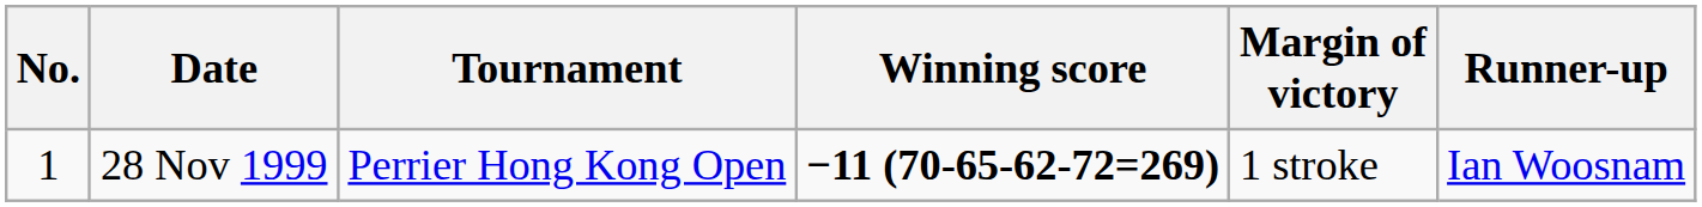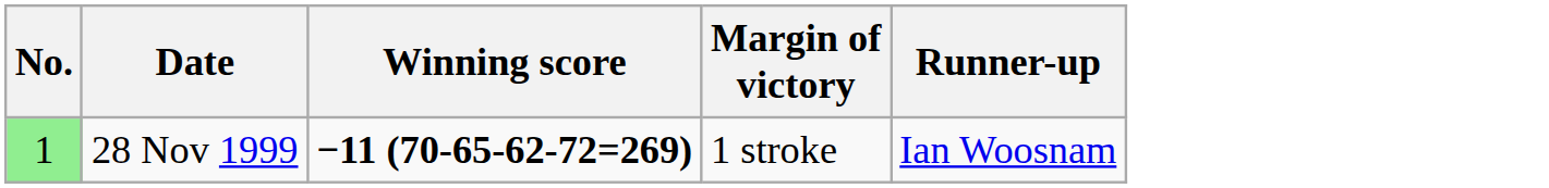- column: Tournament | Perrier Hong Kong Open
28 Nov 1999 | No.: no background -> lightgreen background
